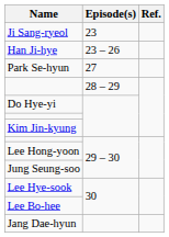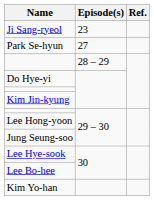- row: Han Ji-hye | 23 – 26
+ row: Kim Yo-han
- row: Jang Dae-hyun
